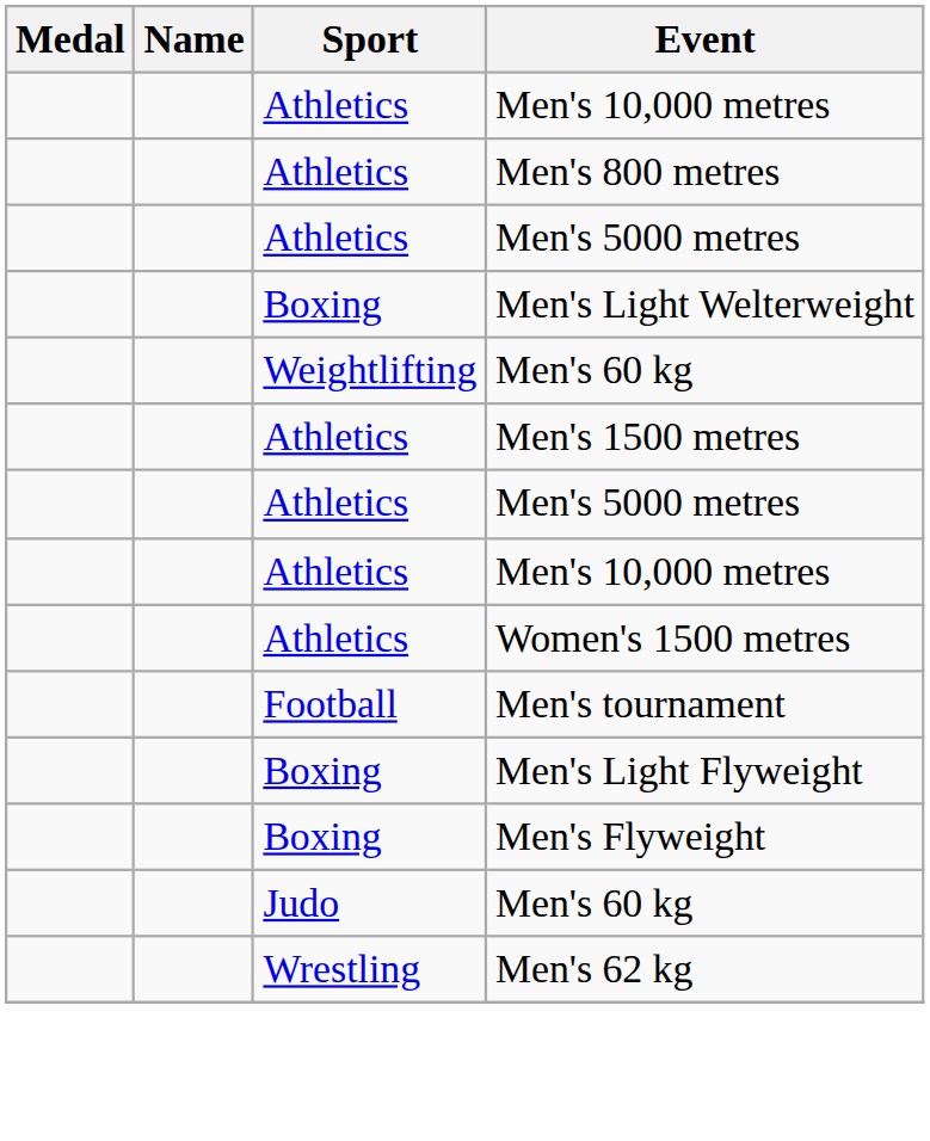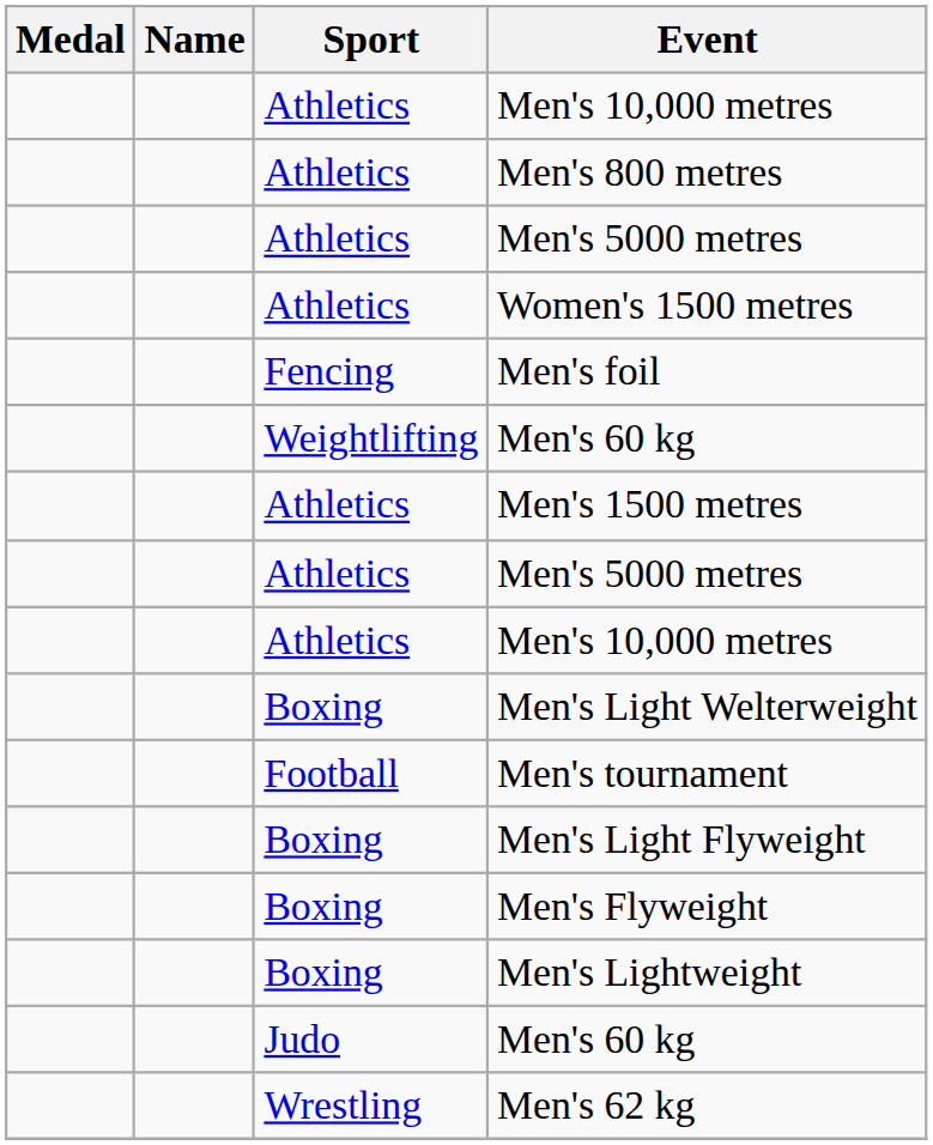rows swapped: Men's Light Welterweight <-> Women's 1500 metres
+ row: Fencing | Men's foil
+ row: Boxing | Men's Lightweight
